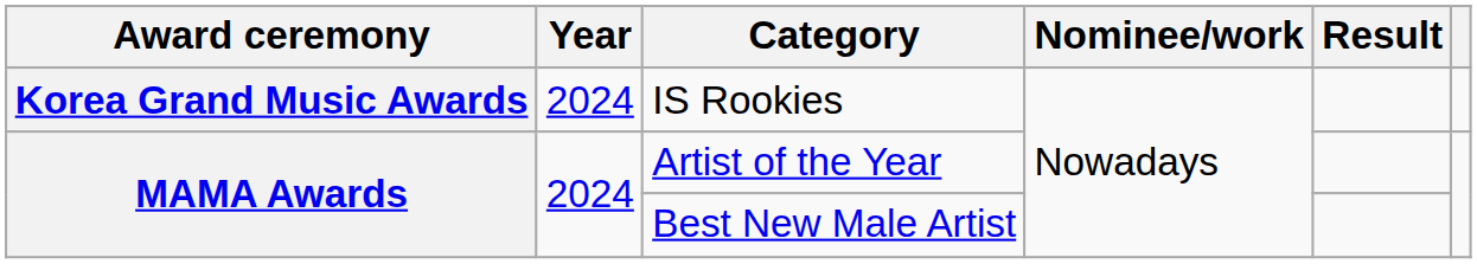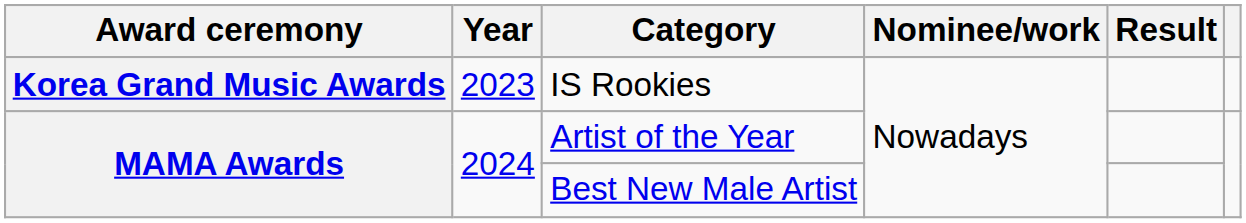IS Rookies | Year: 2024 -> 2023
